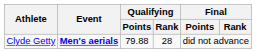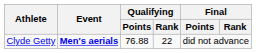Clyde Getty | Qualifying / Points: 79.88 -> 76.88
Clyde Getty | Qualifying / Rank: 28 -> 22
